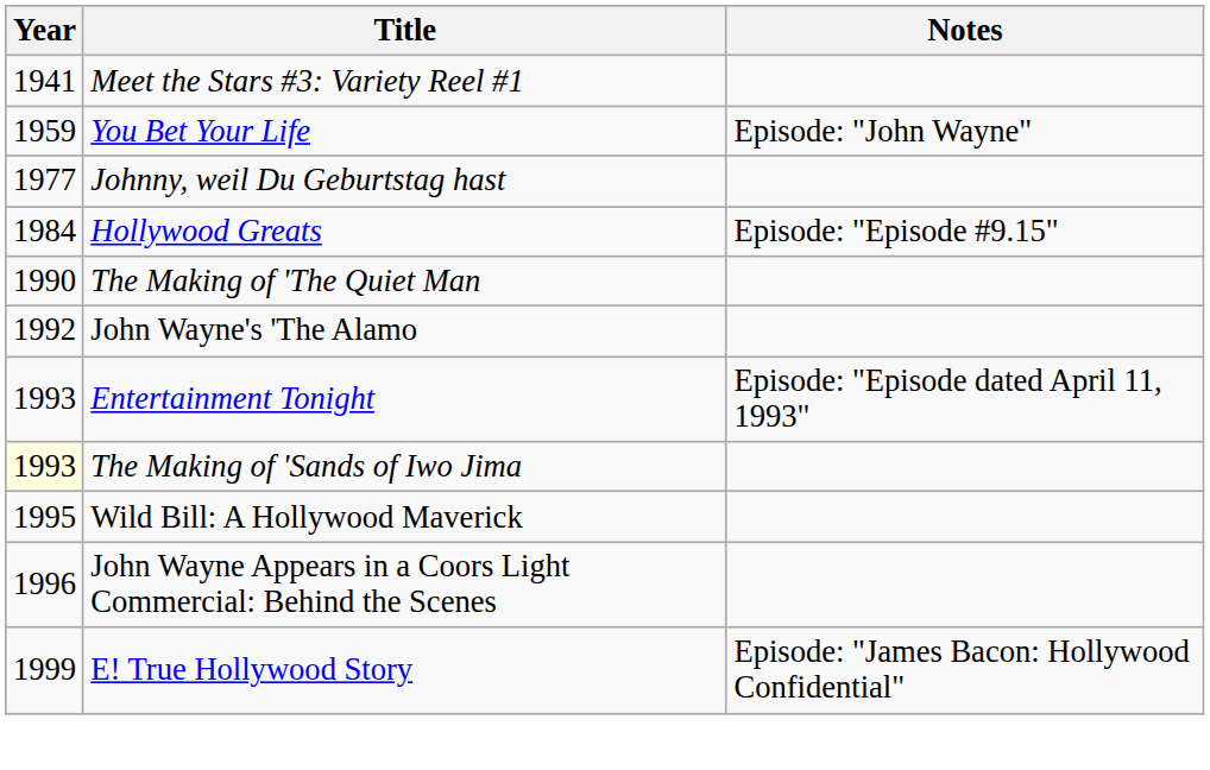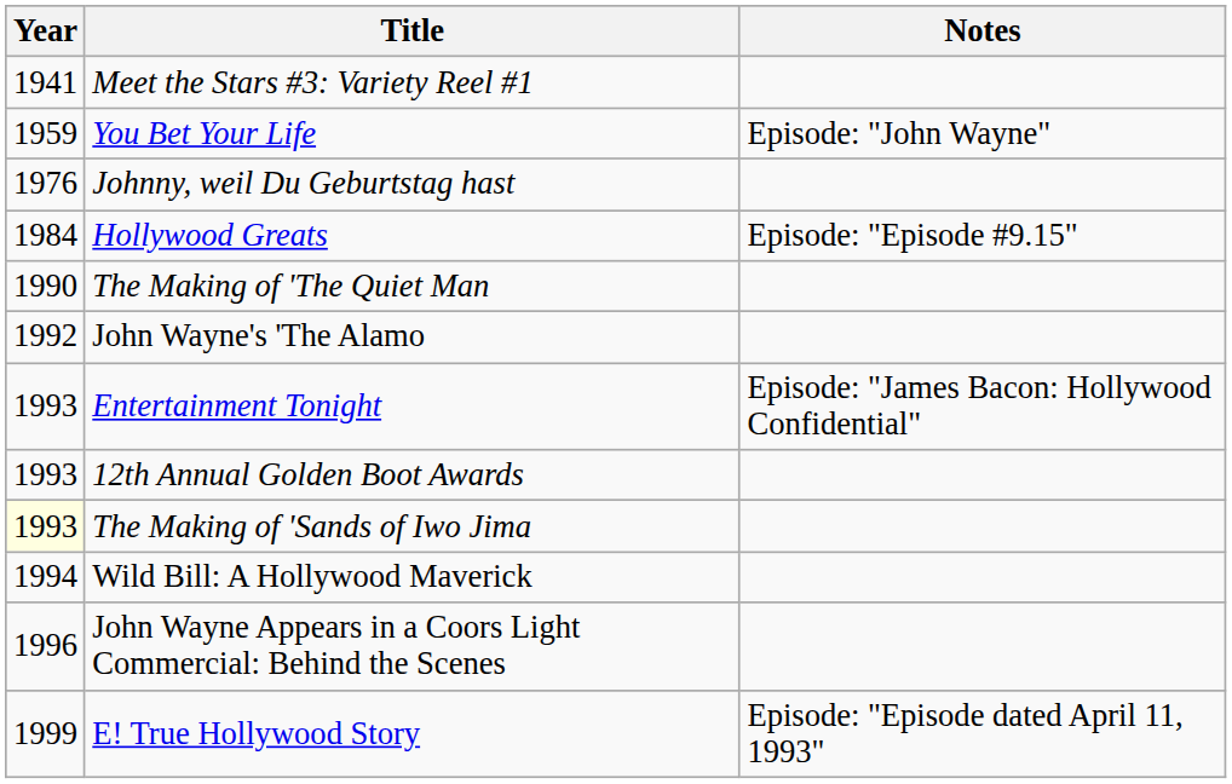Johnny, weil Du Geburtstag hast | Year: 1977 -> 1976
Entertainment Tonight | Notes: Episode: "Episode dated April 11, 1993" -> Episode: "James Bacon: Hollywood Confidential"
+ row: 1993 | 12th Annual Golden Boot Awards
Wild Bill: A Hollywood Maverick | Year: 1995 -> 1994
E! True Hollywood Story | Notes: Episode: "James Bacon: Hollywood Confidential" -> Episode: "Episode dated April 11, 1993"
